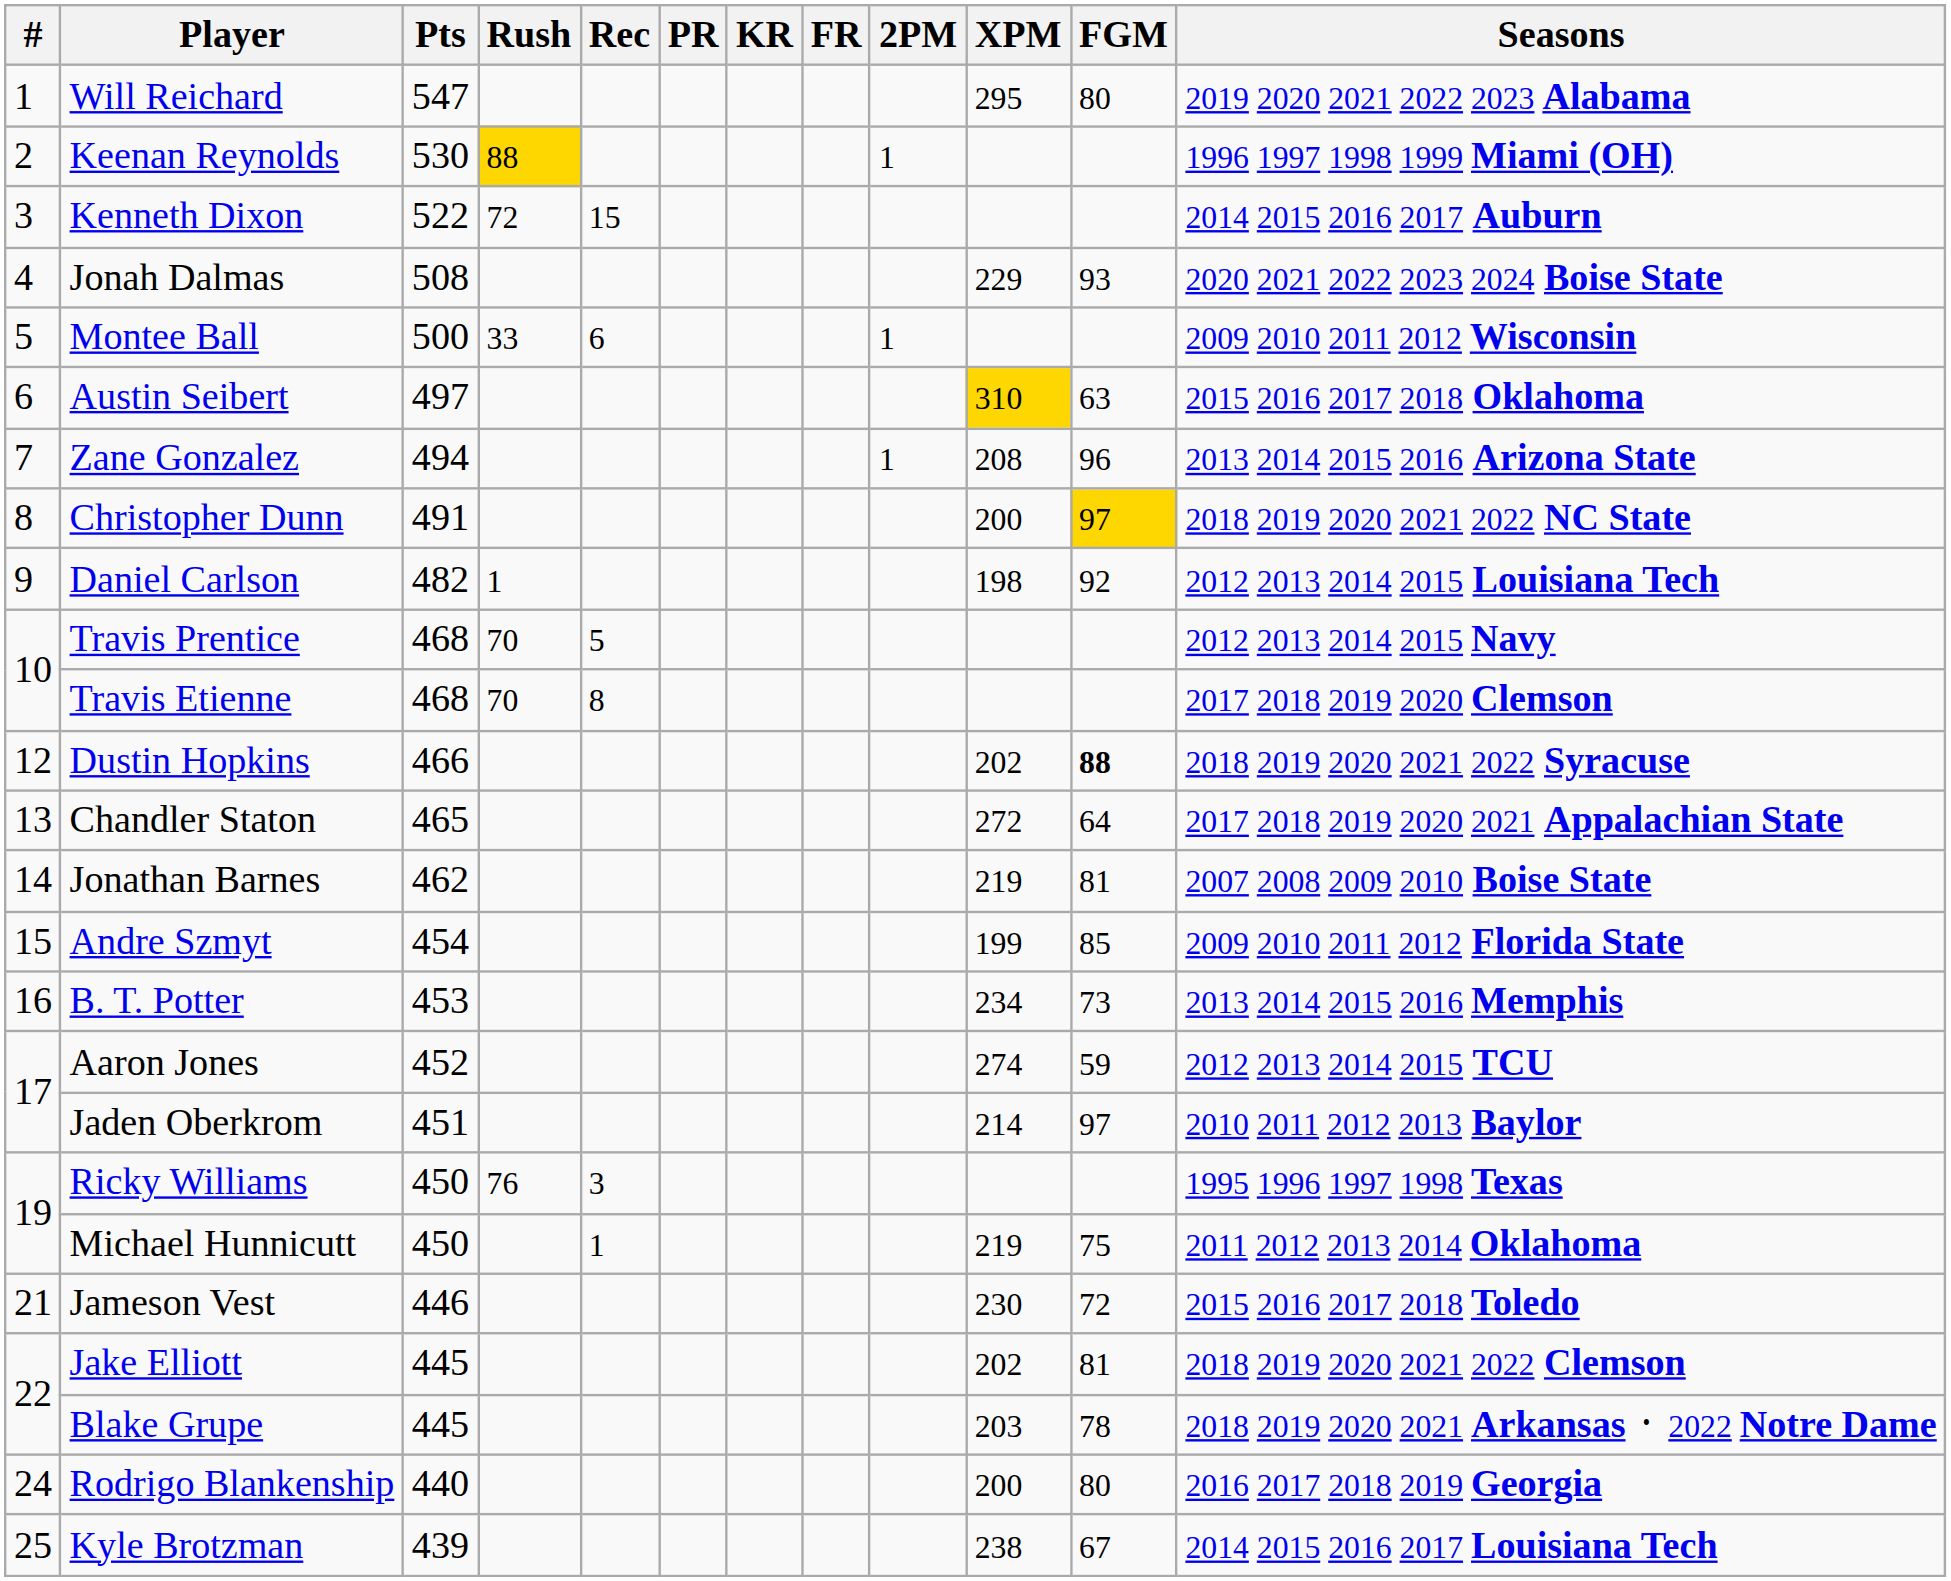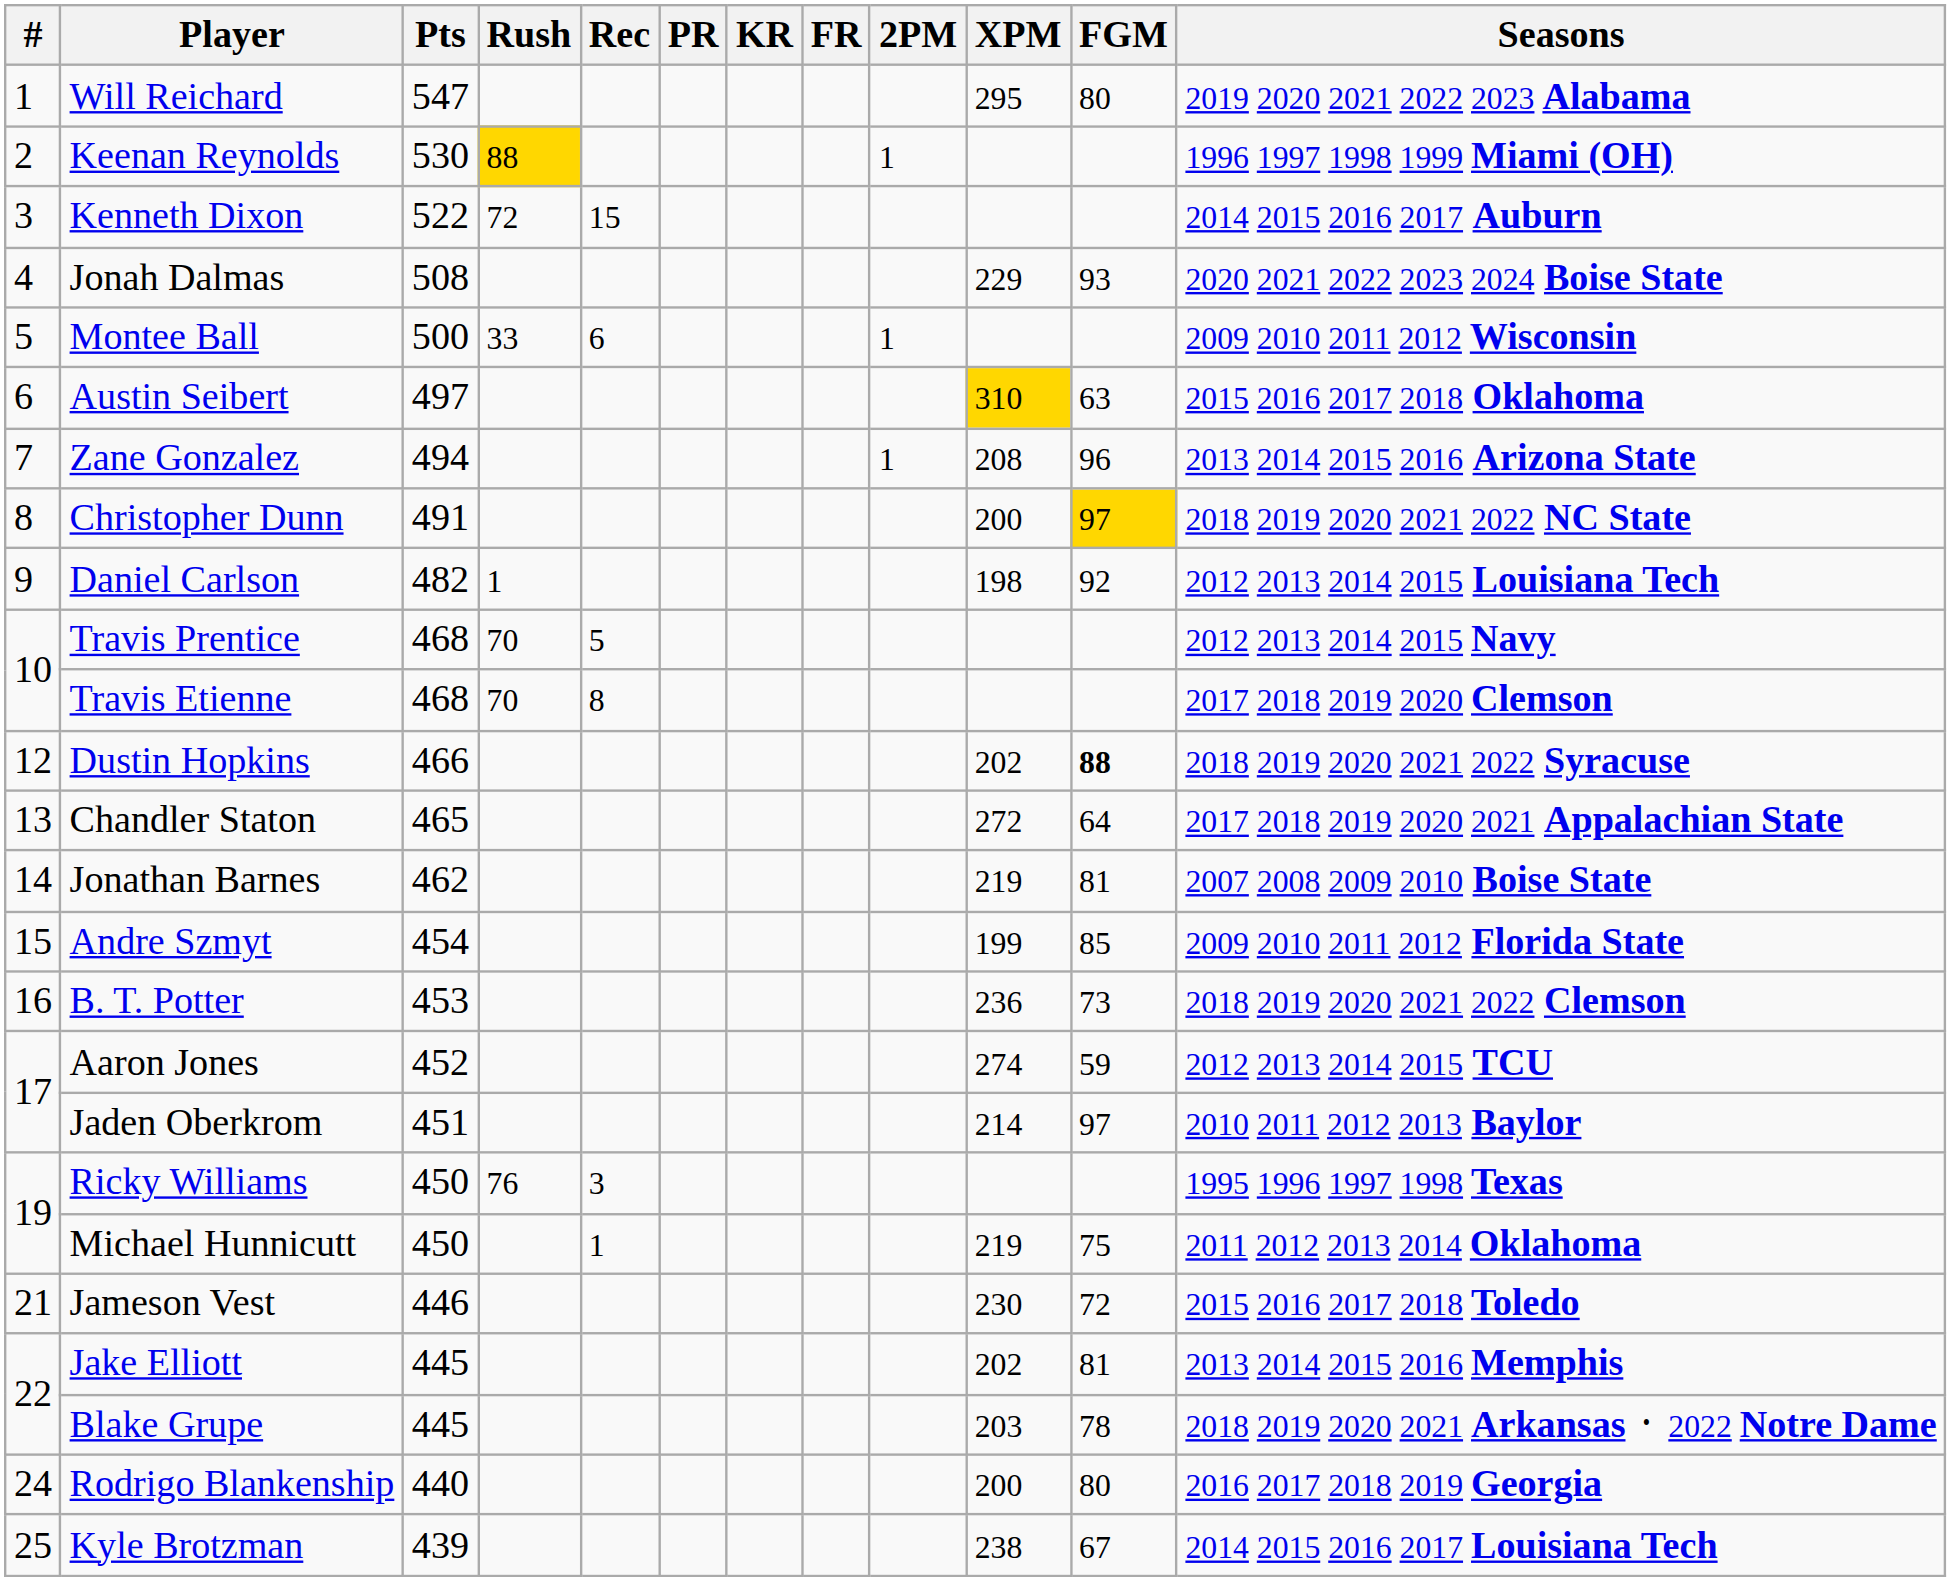B. T. Potter | XPM: 234 -> 236
B. T. Potter | Seasons: 2013 2014 2015 2016 Memphis -> 2018 2019 2020 2021 2022 Clemson
Jake Elliott | Seasons: 2018 2019 2020 2021 2022 Clemson -> 2013 2014 2015 2016 Memphis
